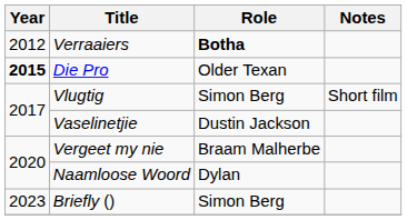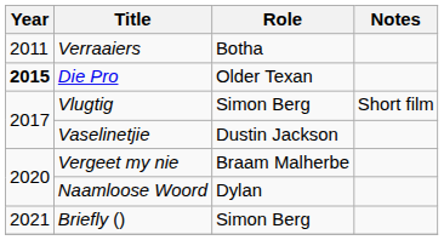Verraaiers | Year: 2012 -> 2011
Verraaiers | Role: bold -> normal
Briefly () | Year: 2023 -> 2021
